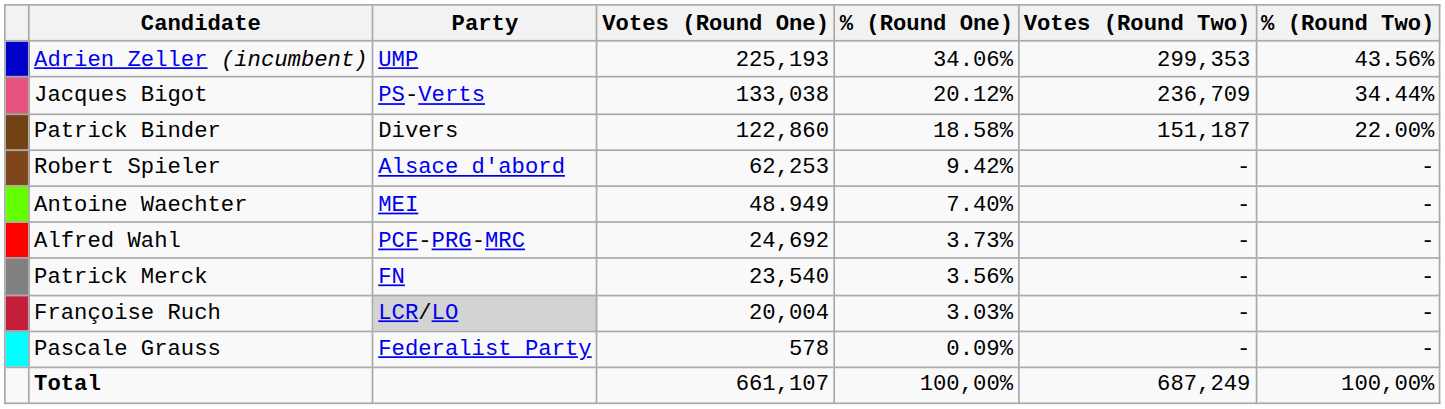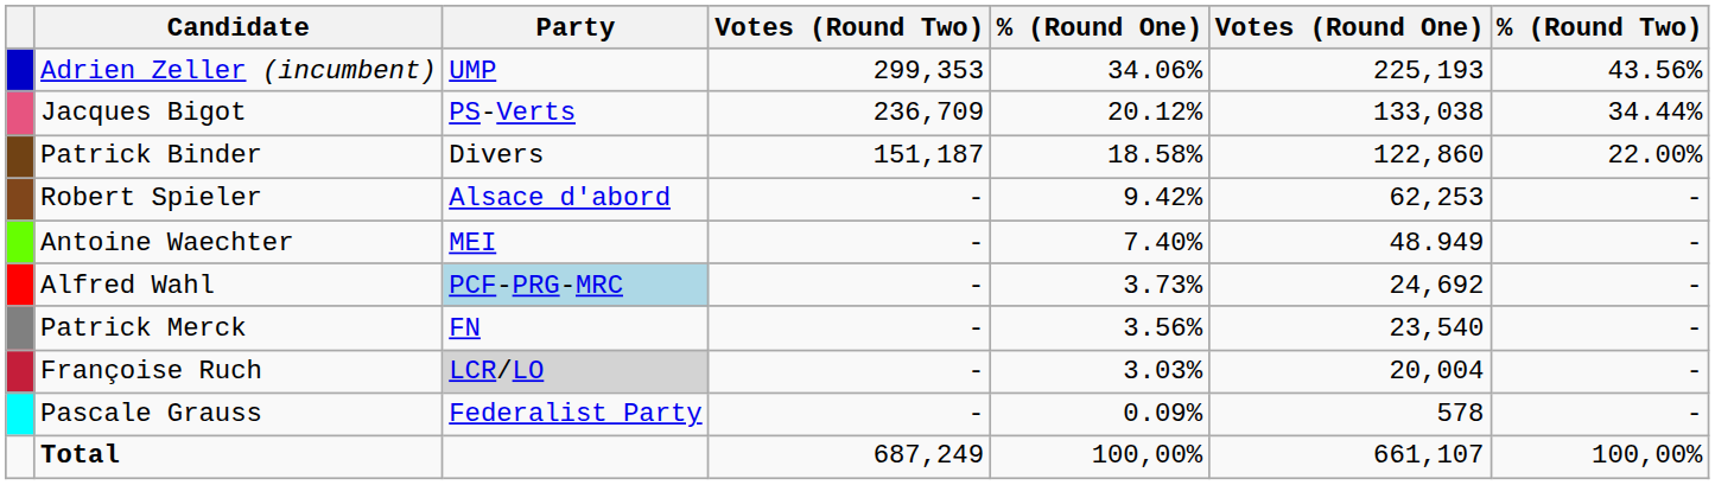columns swapped: Votes (Round One) <-> Votes (Round Two)
Alfred Wahl | Party: no background -> lightblue background
